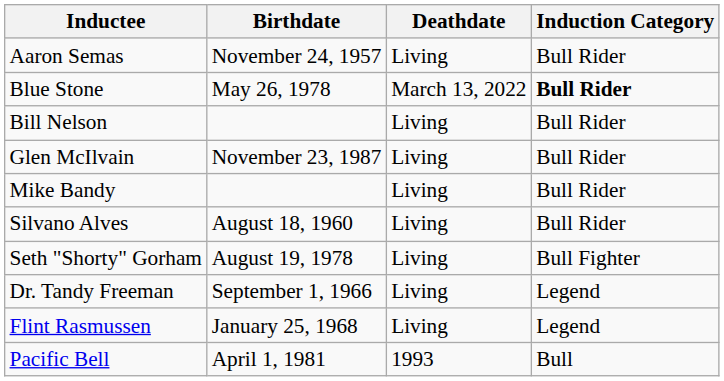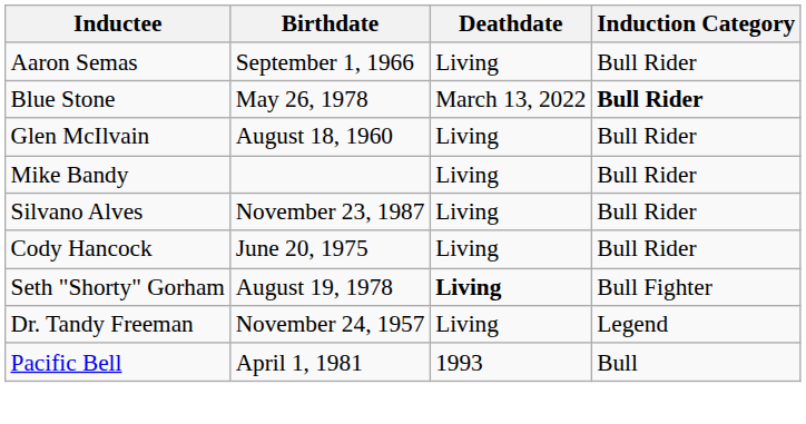Aaron Semas | Birthdate: November 24, 1957 -> September 1, 1966
- row: Bill Nelson | Living | Bull Rider
Glen McIlvain | Birthdate: November 23, 1987 -> August 18, 1960
Silvano Alves | Birthdate: August 18, 1960 -> November 23, 1987
+ row: Cody Hancock | June 20, 1975 | Living | Bull Rider
Seth "Shorty" Gorham | Deathdate: normal -> bold
Dr. Tandy Freeman | Birthdate: September 1, 1966 -> November 24, 1957
- row: Flint Rasmussen | January 25, 1968 | Living | Legend
